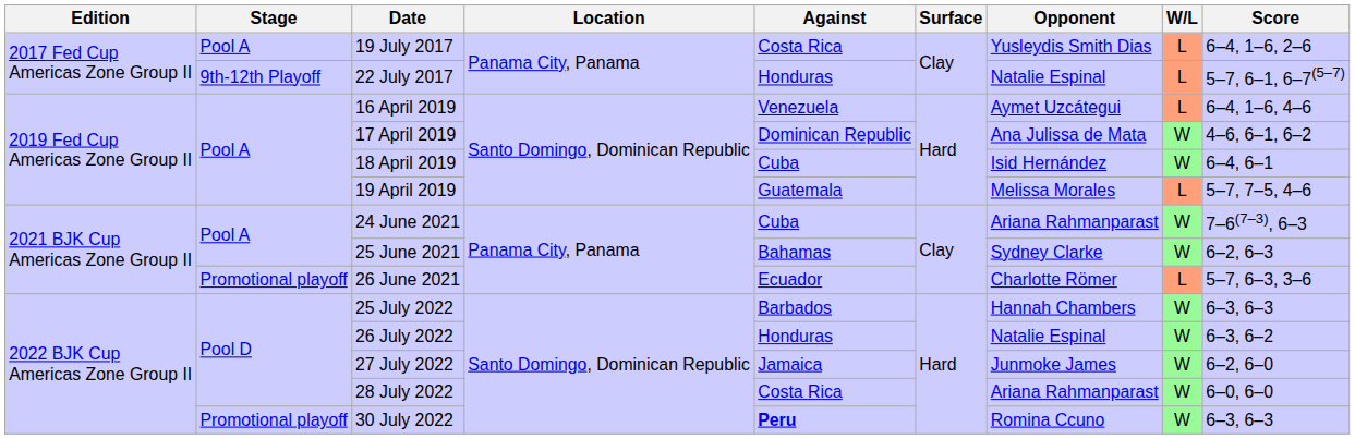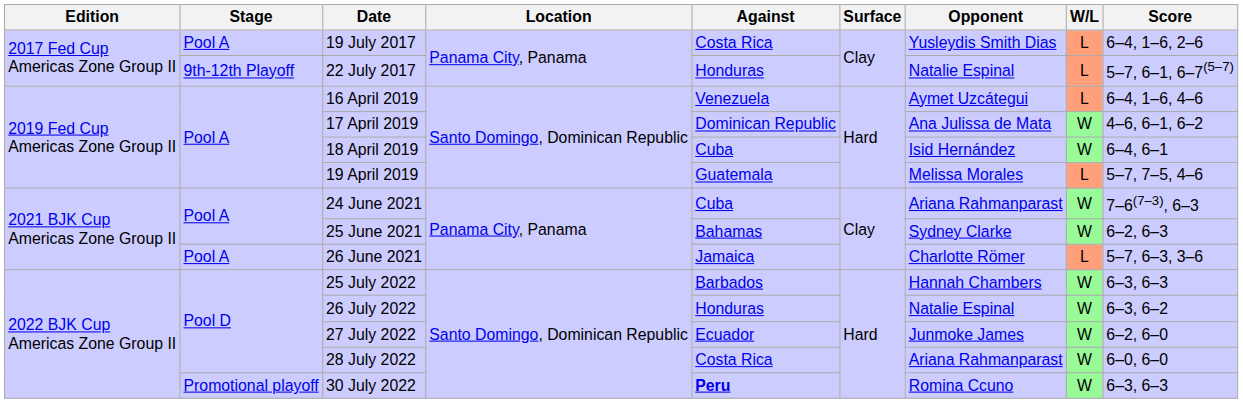26 June 2021 | Stage: Promotional playoff -> Pool A
26 June 2021 | Against: Ecuador -> Jamaica
27 July 2022 | Against: Jamaica -> Ecuador
